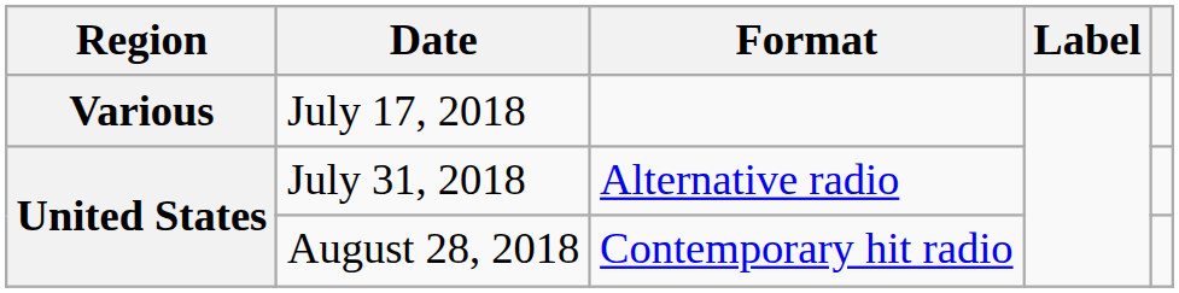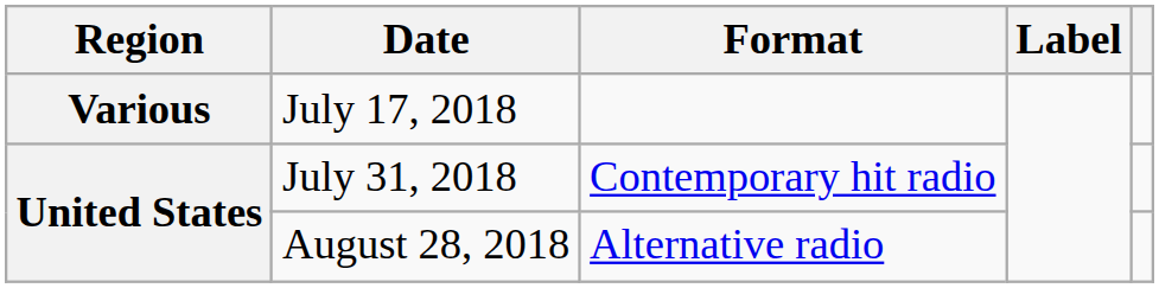July 31, 2018 | Format: Alternative radio -> Contemporary hit radio
August 28, 2018 | Format: Contemporary hit radio -> Alternative radio
